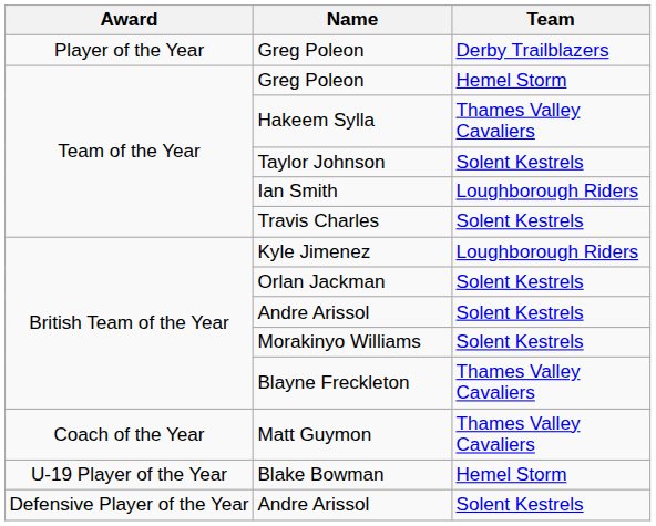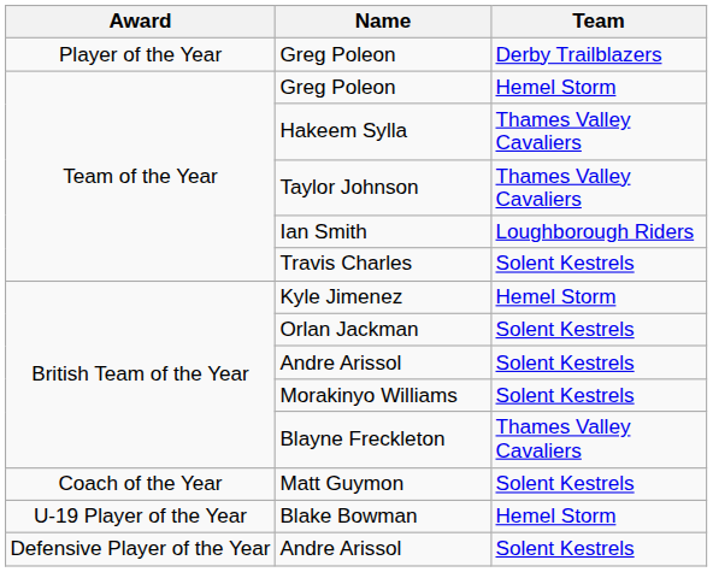Taylor Johnson | Team: Solent Kestrels -> Thames Valley Cavaliers
Kyle Jimenez | Team: Loughborough Riders -> Hemel Storm
Matt Guymon | Team: Thames Valley Cavaliers -> Solent Kestrels
